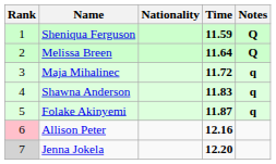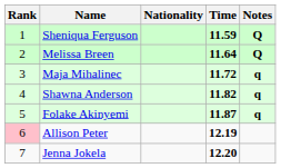Shawna Anderson | Time: 11.83 -> 11.82
Allison Peter | Time: 12.16 -> 12.19
Jenna Jokela | Rank: lightgrey background -> no background
